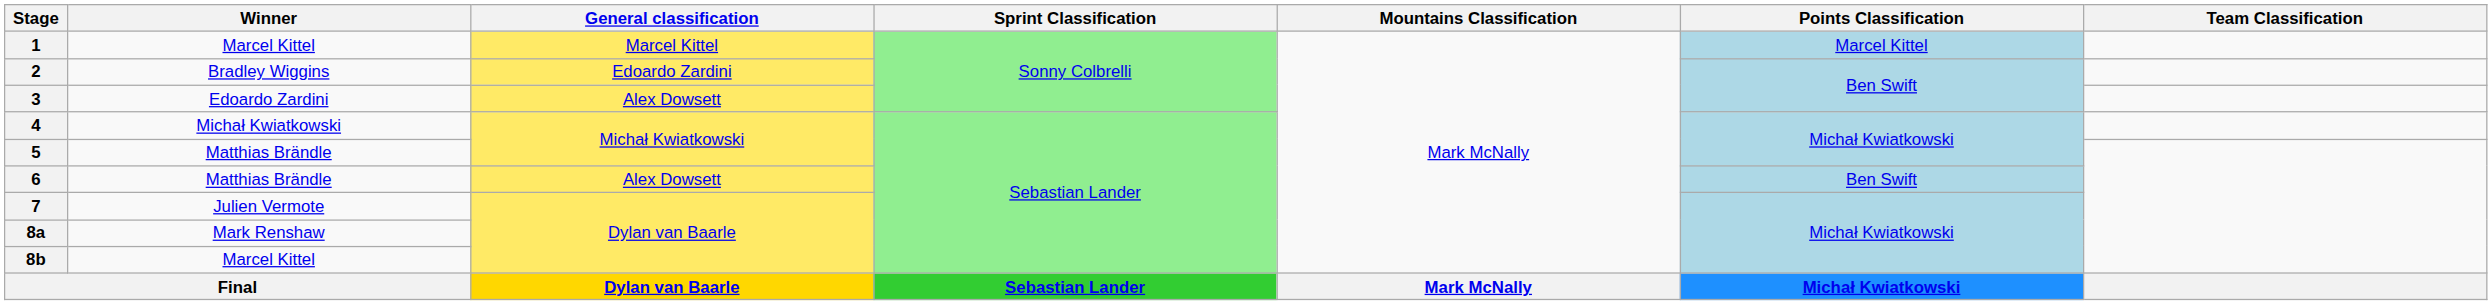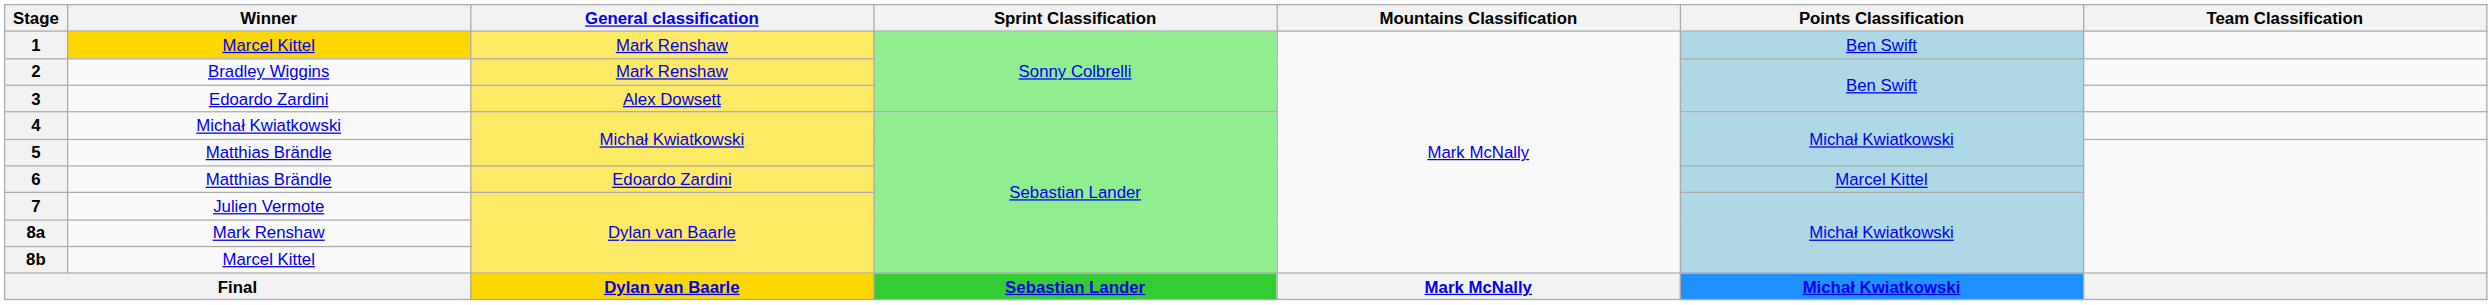1 | Winner: no background -> gold background
1 | General classification: Marcel Kittel -> Mark Renshaw
1 | Points Classification: Marcel Kittel -> Ben Swift
2 | General classification: Edoardo Zardini -> Mark Renshaw
6 | General classification: Alex Dowsett -> Edoardo Zardini
6 | Points Classification: Ben Swift -> Marcel Kittel
